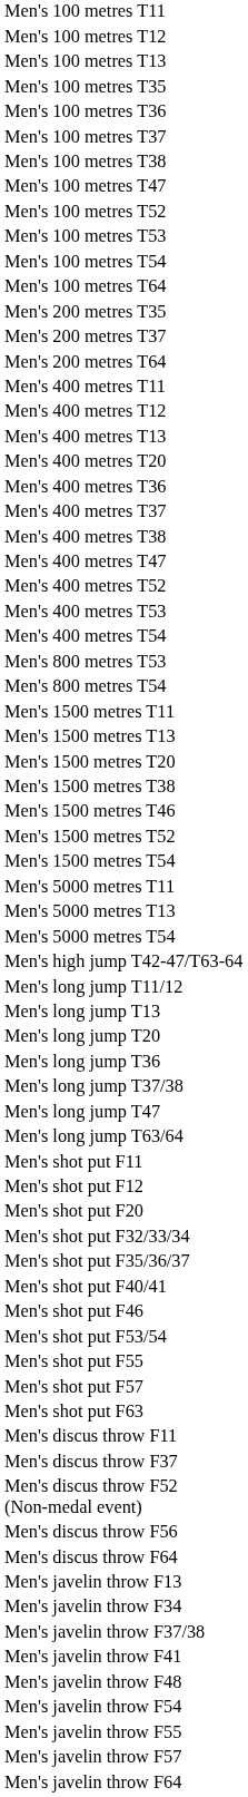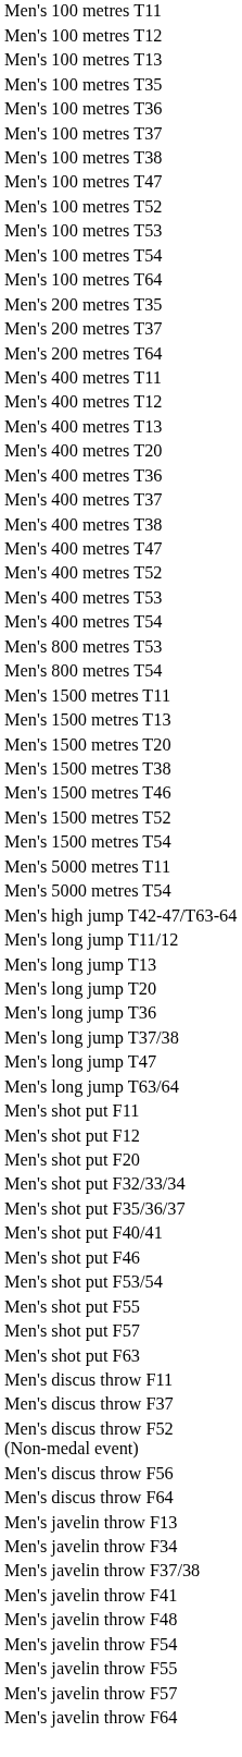- row: Men's 5000 metres T13
